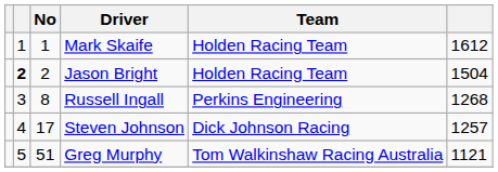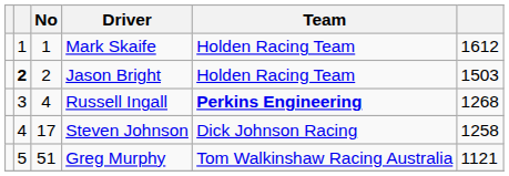Jason Bright | column 6: 1504 -> 1503
Russell Ingall | No: 8 -> 4
Russell Ingall | Team: normal -> bold
Steven Johnson | column 6: 1257 -> 1258
